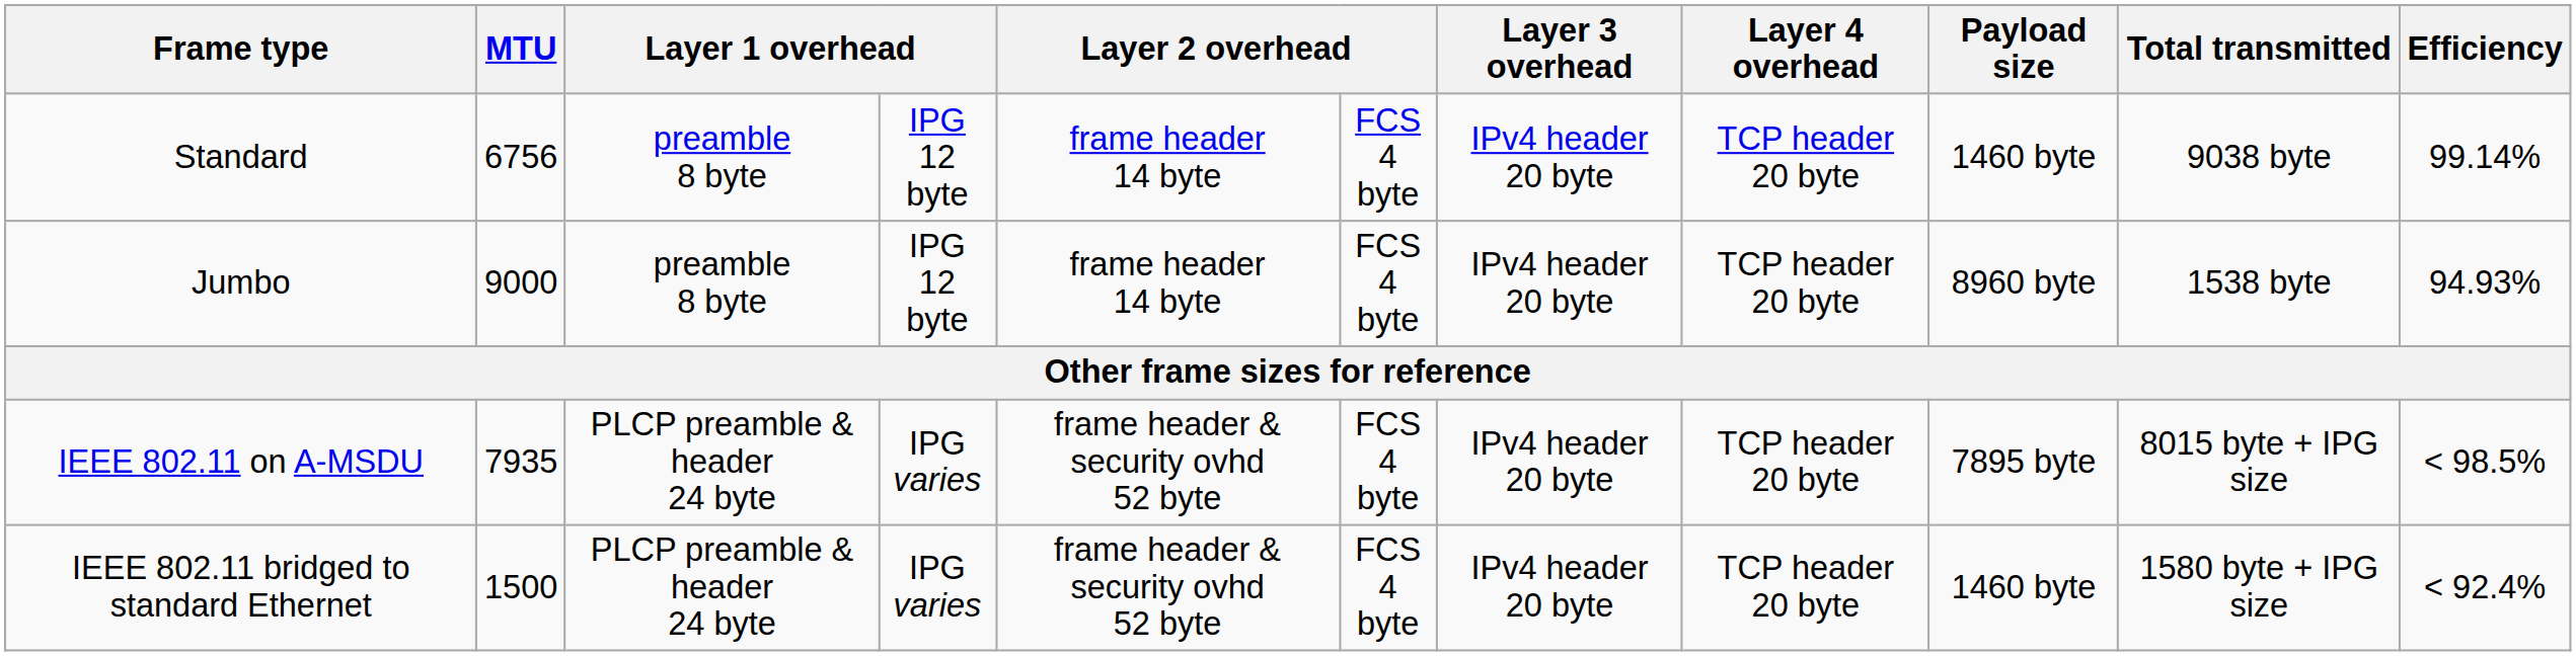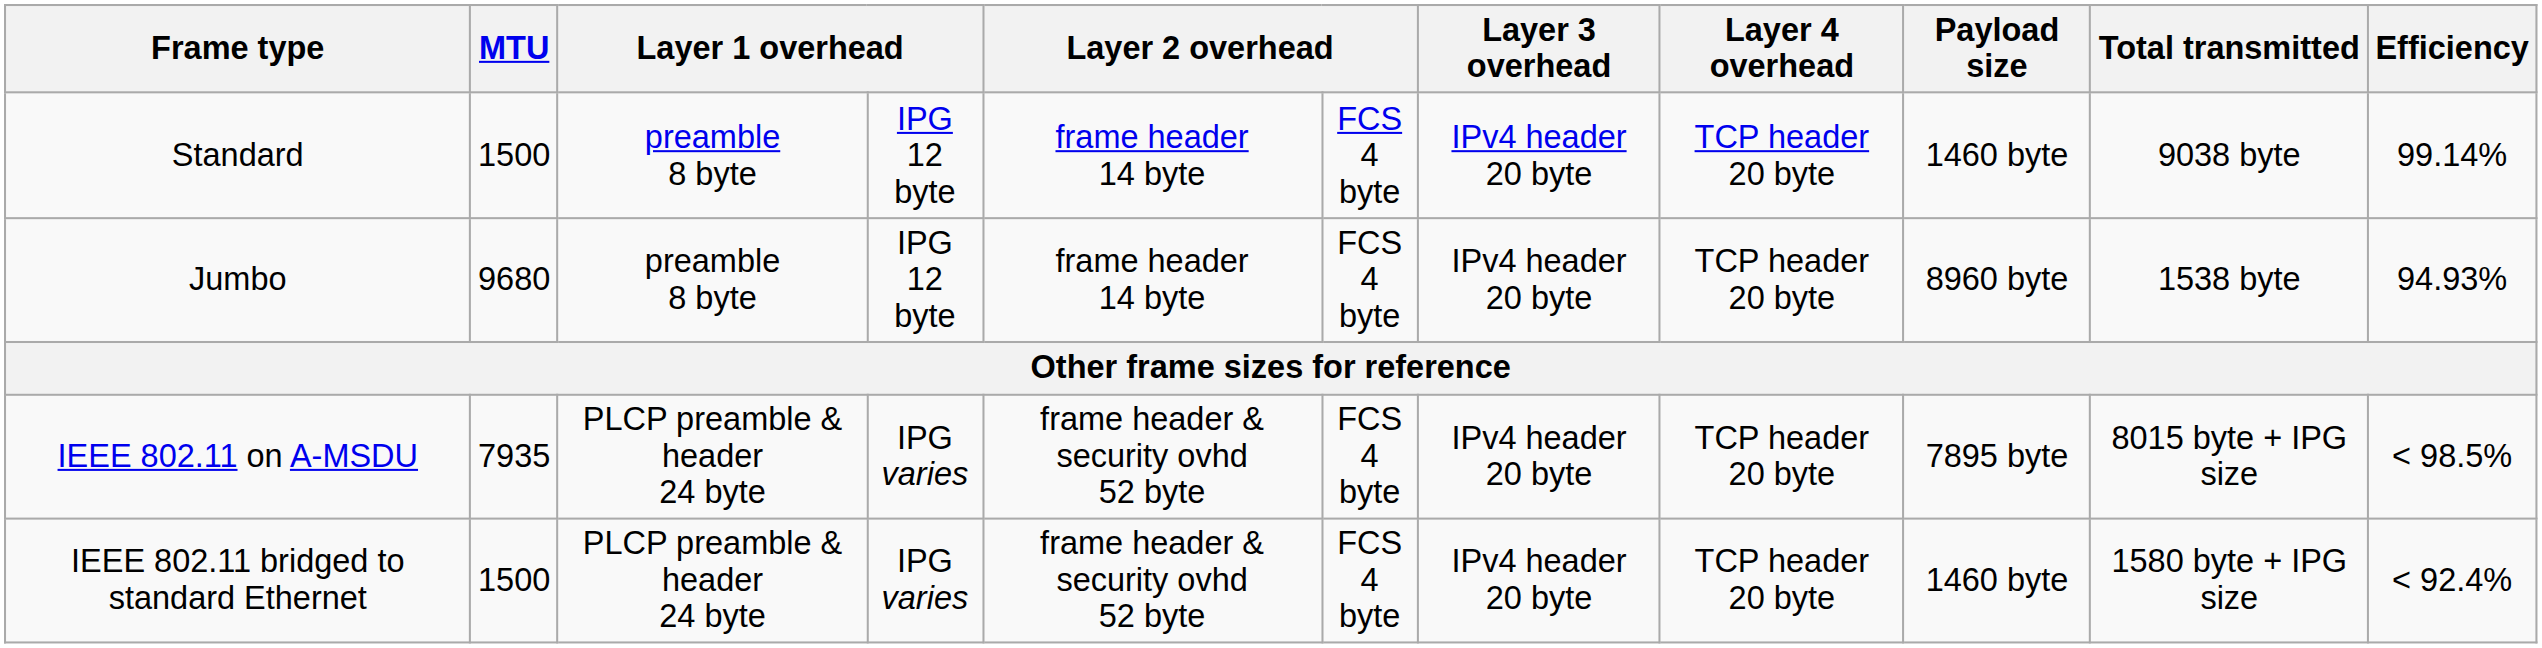Standard | MTU: 6756 -> 1500
Jumbo | MTU: 9000 -> 9680
